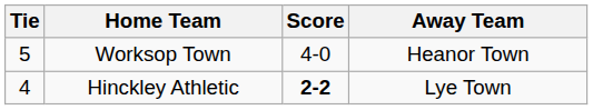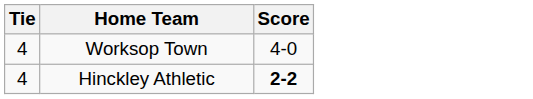- column: Away Team | Heanor Town | Lye Town
Worksop Town | Tie: 5 -> 4
